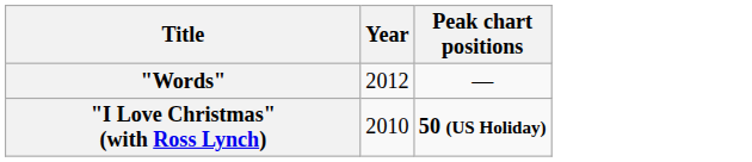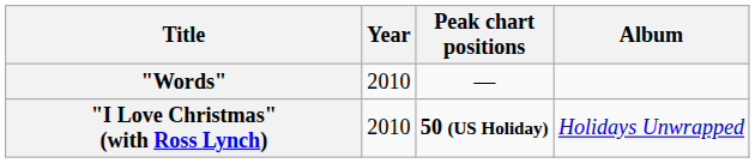+ column: Album | Holidays Unwrapped
"Words" | Year: 2012 -> 2010
